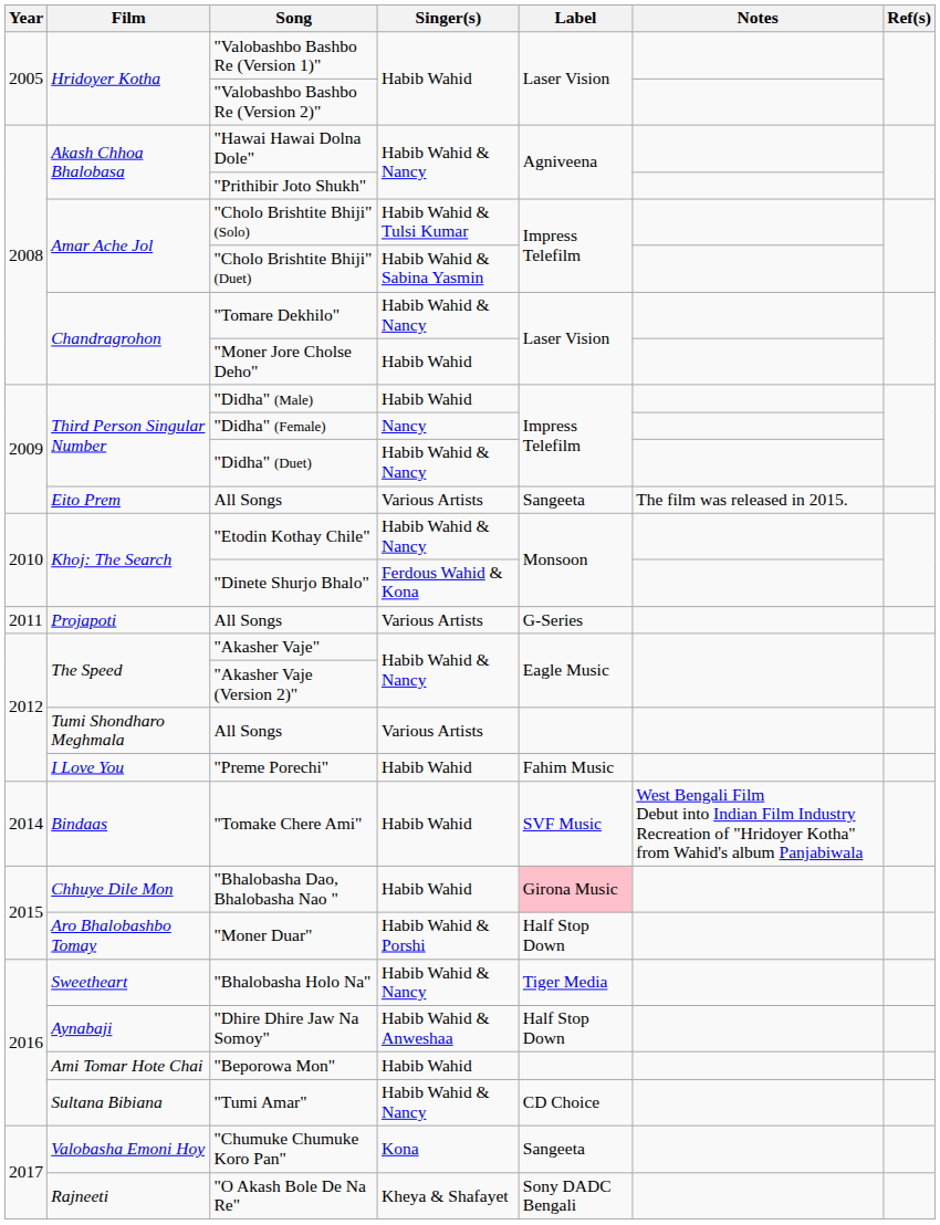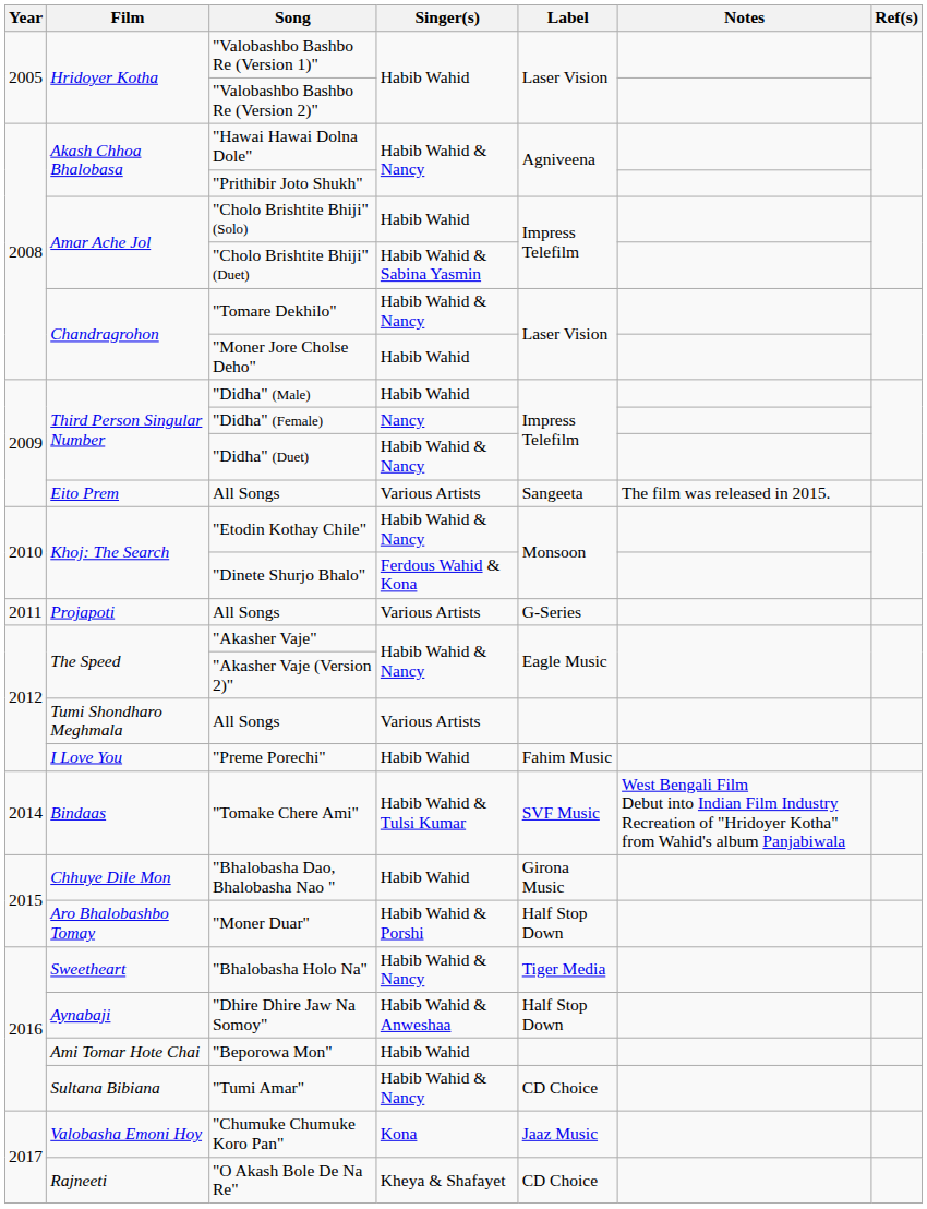"Cholo Brishtite Bhiji" (Solo) | Singer(s): Habib Wahid & Tulsi Kumar -> Habib Wahid
"Tomake Chere Ami" | Singer(s): Habib Wahid -> Habib Wahid & Tulsi Kumar
"Bhalobasha Dao, Bhalobasha Nao " | Label: pink background -> no background
"Chumuke Chumuke Koro Pan" | Label: Sangeeta -> Jaaz Music
"O Akash Bole De Na Re" | Label: Sony DADC Bengali -> CD Choice
